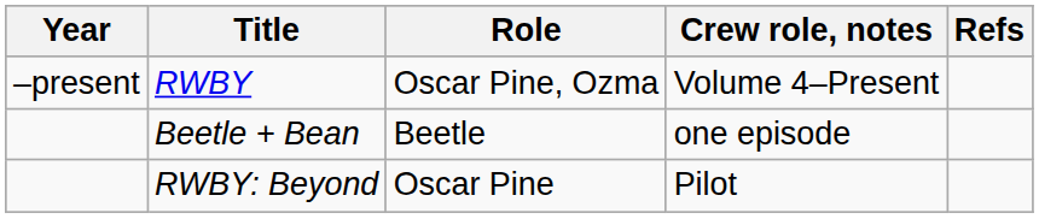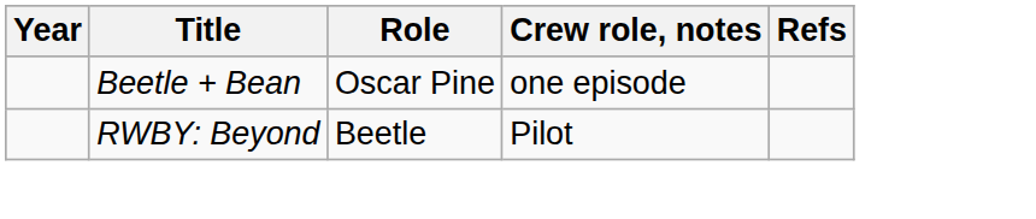- row: –present | RWBY | Oscar Pine, Ozma | Volume 4–Present
Beetle + Bean | Role: Beetle -> Oscar Pine
RWBY: Beyond | Role: Oscar Pine -> Beetle
